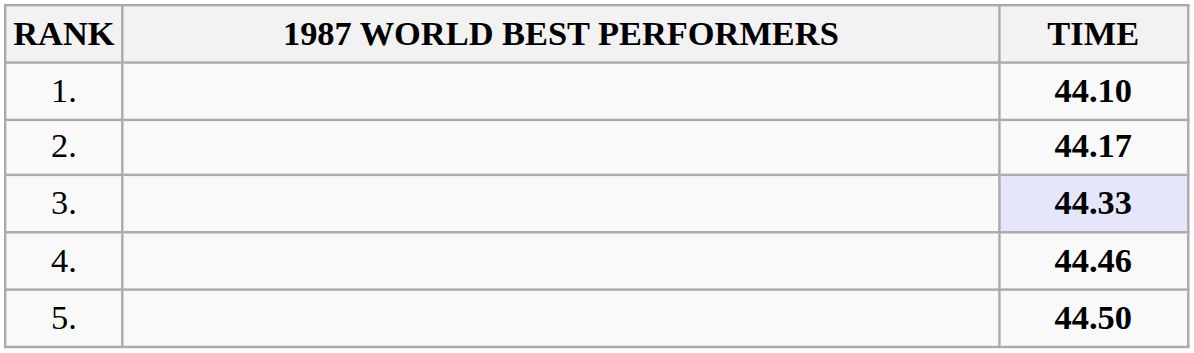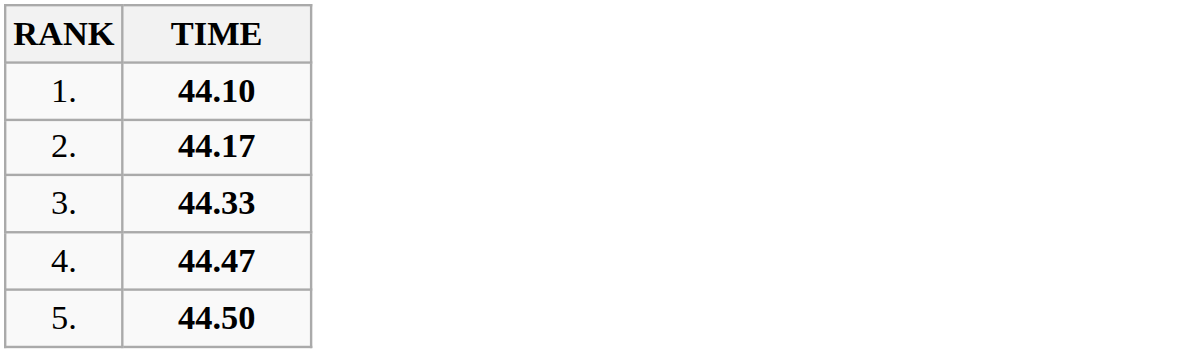- column: 1987 WORLD BEST PERFORMERS
3. | TIME: lavender background -> no background
4. | TIME: 44.46 -> 44.47
